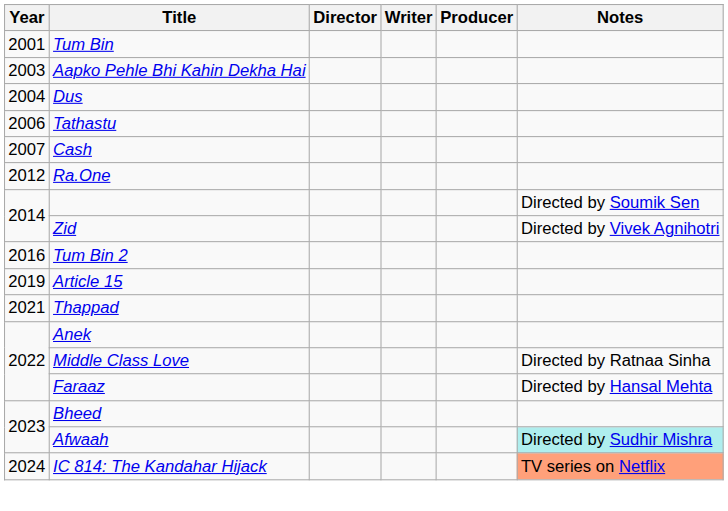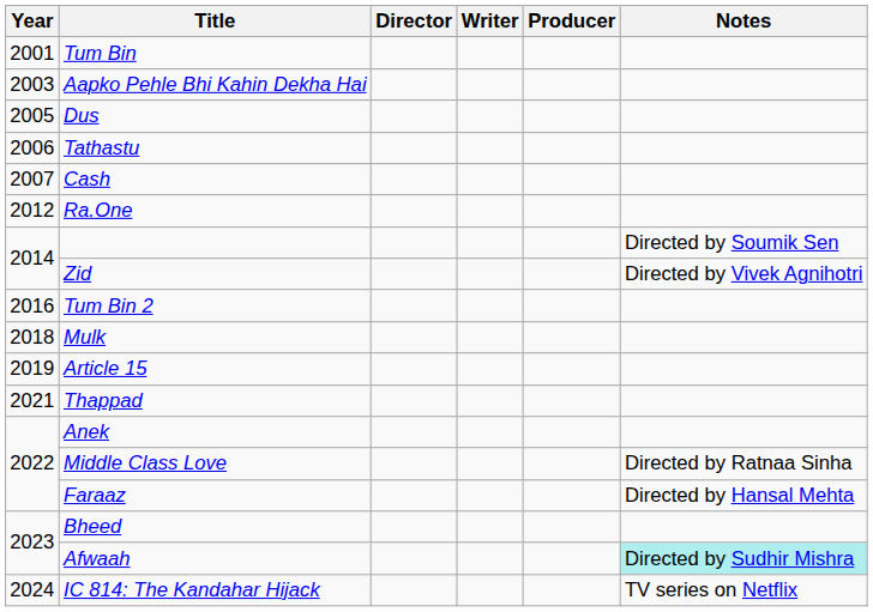Dus | Year: 2004 -> 2005
+ row: 2018 | Mulk
IC 814: The Kandahar Hijack | Notes: lightsalmon background -> no background
